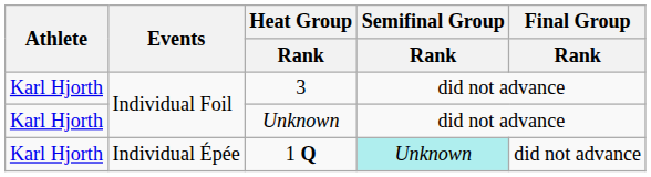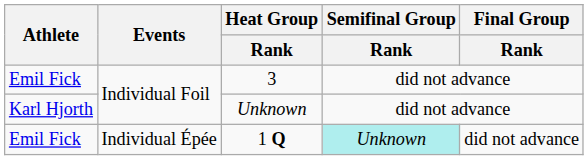3 | Athlete: Karl Hjorth -> Emil Fick
1 Q | Athlete: Karl Hjorth -> Emil Fick
